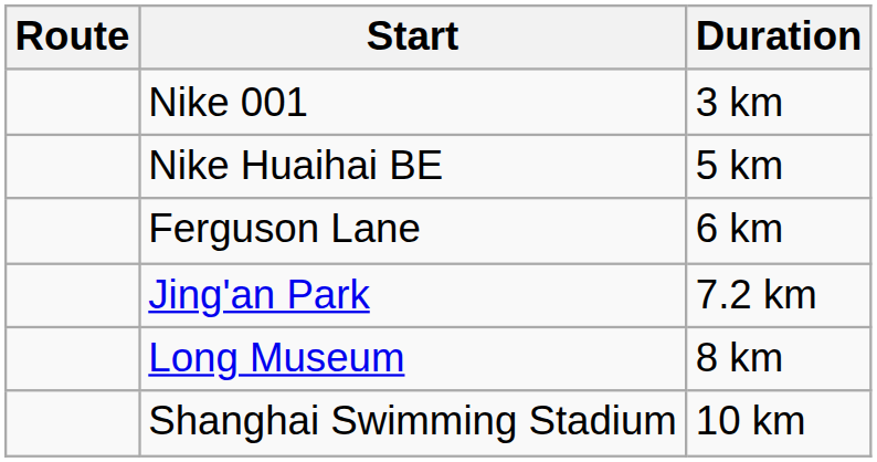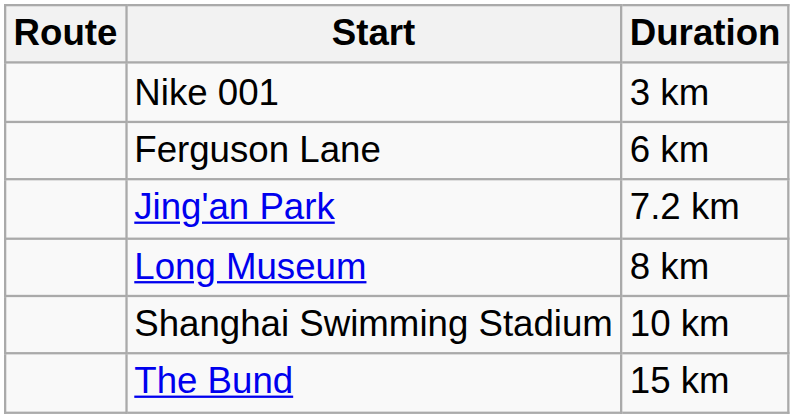- row: Nike Huaihai BE | 5 km
+ row: The Bund | 15 km
